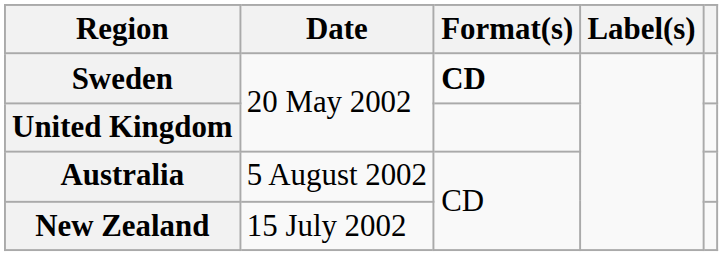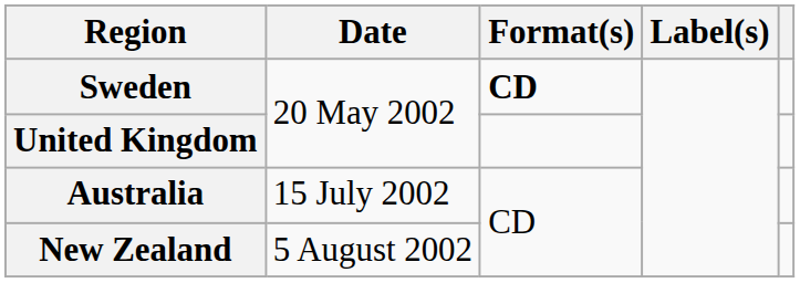Australia | Date: 5 August 2002 -> 15 July 2002
New Zealand | Date: 15 July 2002 -> 5 August 2002
